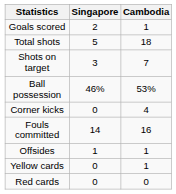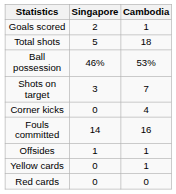rows swapped: Shots on target <-> Ball possession
